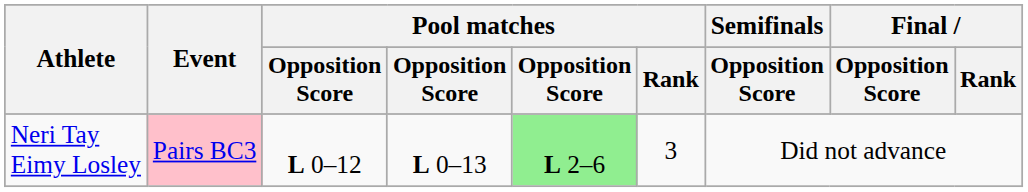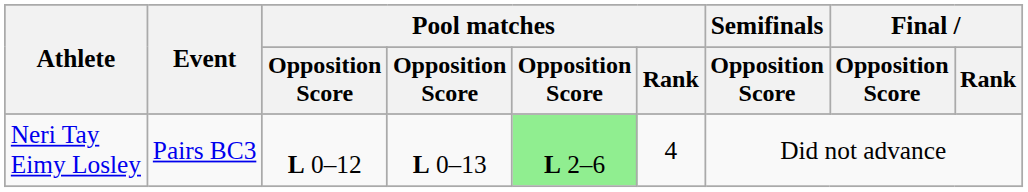Neri Tay Eimy Losley | Event: pink background -> no background
Neri Tay Eimy Losley | Pool matches / Rank: 3 -> 4
